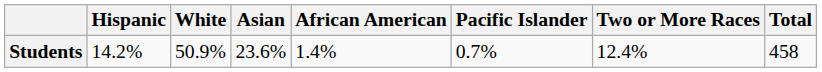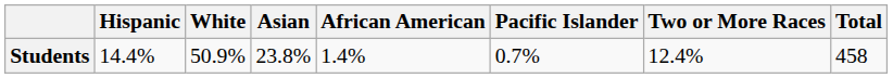Students | Hispanic: 14.2% -> 14.4%
Students | Asian: 23.6% -> 23.8%
